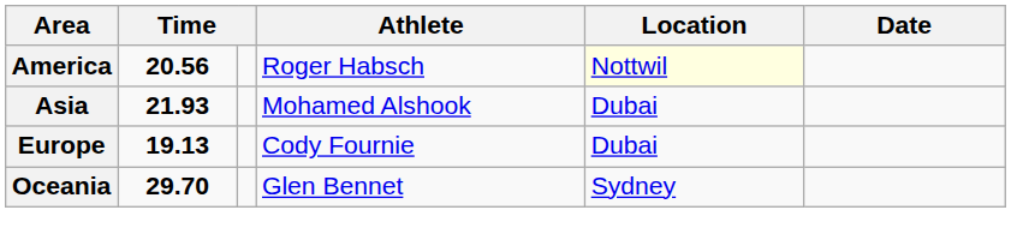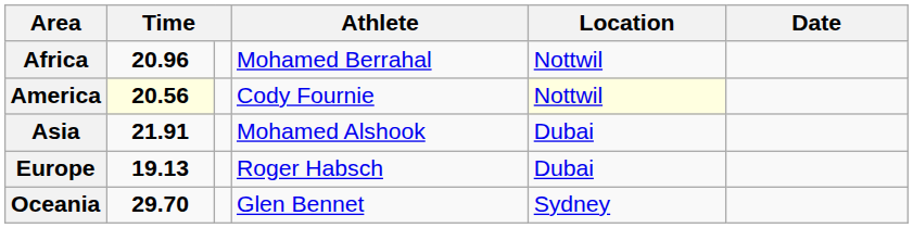+ row: Africa | 20.96 | Mohamed Berrahal | Nottwil
America | column 2: no background -> lightyellow background
America | Athlete: Roger Habsch -> Cody Fournie
Asia | column 2: 21.93 -> 21.91
Europe | Athlete: Cody Fournie -> Roger Habsch
